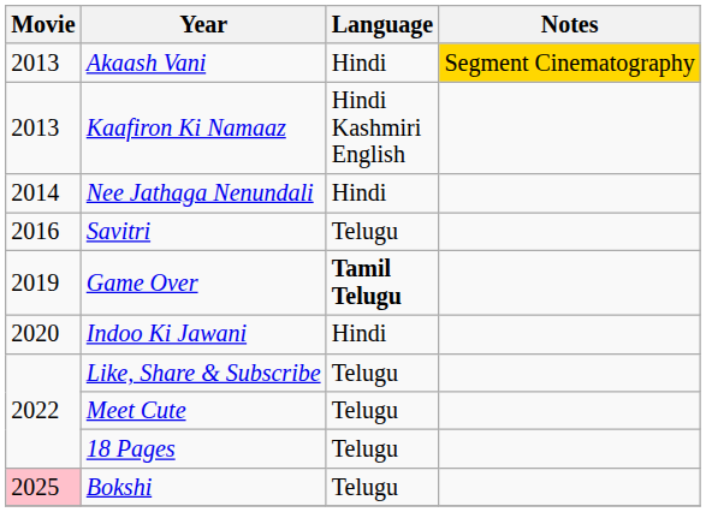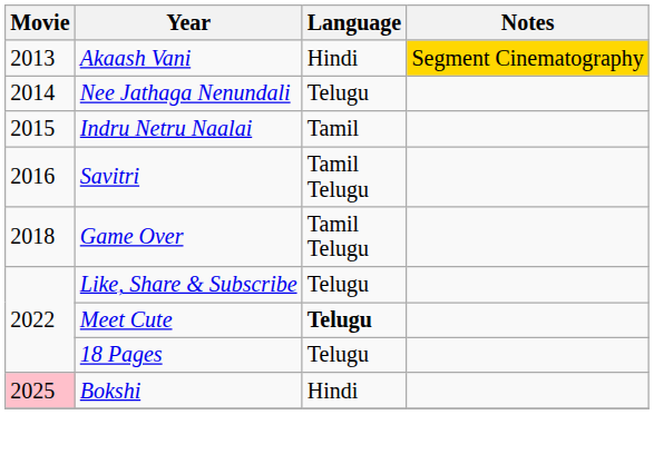- row: 2013 | Kaafiron Ki Namaaz | Hindi Kashmiri English
Nee Jathaga Nenundali | Language: Hindi -> Telugu
+ row: 2015 | Indru Netru Naalai | Tamil
Savitri | Language: Telugu -> Tamil Telugu
Game Over | Movie: 2019 -> 2018
Game Over | Language: bold -> normal
- row: 2020 | Indoo Ki Jawani | Hindi
Meet Cute | Language: normal -> bold
Bokshi | Language: Telugu -> Hindi
